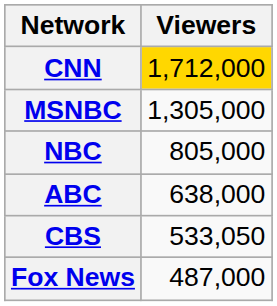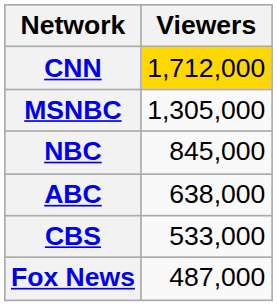NBC | Viewers: 805,000 -> 845,000
CBS | Viewers: 533,050 -> 533,000
